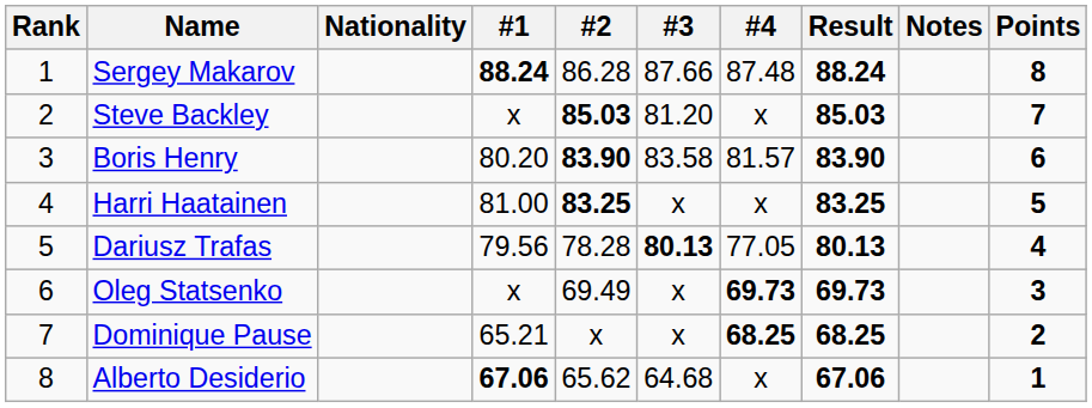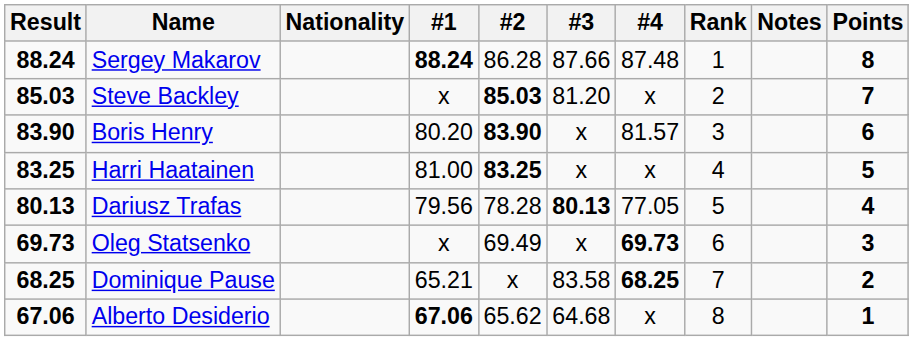columns swapped: Rank <-> Result
Boris Henry | #3: 83.58 -> x
Dominique Pause | #3: x -> 83.58
